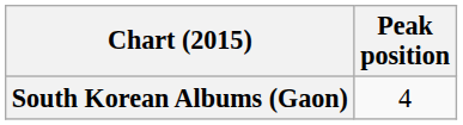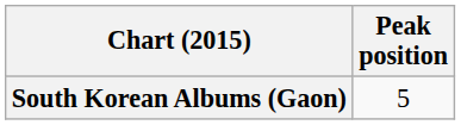South Korean Albums (Gaon) | Peak position: 4 -> 5
